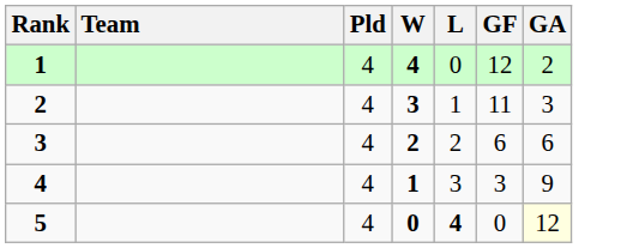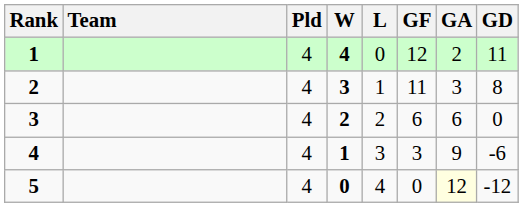+ column: GD | 11 | 8 | 0 | -6 | -12
5 | L: bold -> normal
